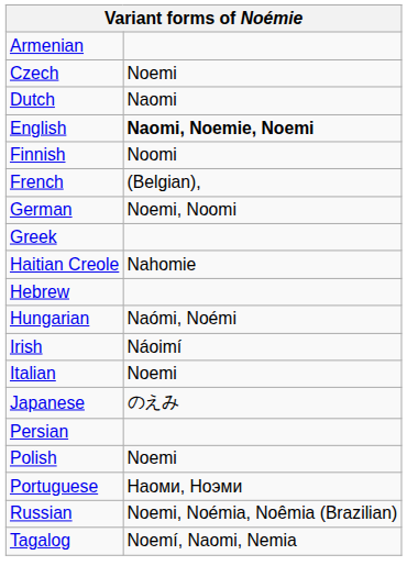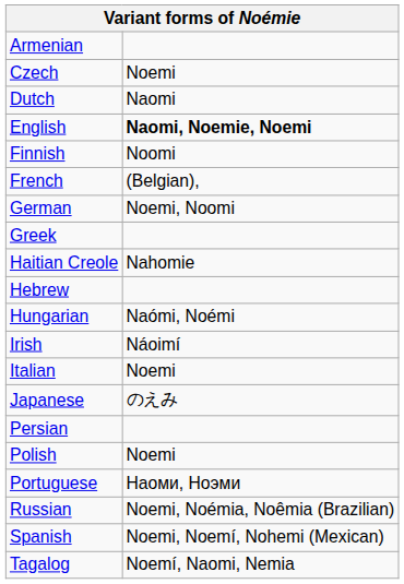+ row: Spanish | Noemi, Noemí, Nohemi (Mexican)
